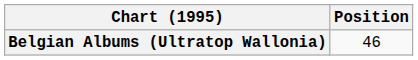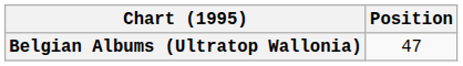Belgian Albums (Ultratop Wallonia) | Position: 46 -> 47
